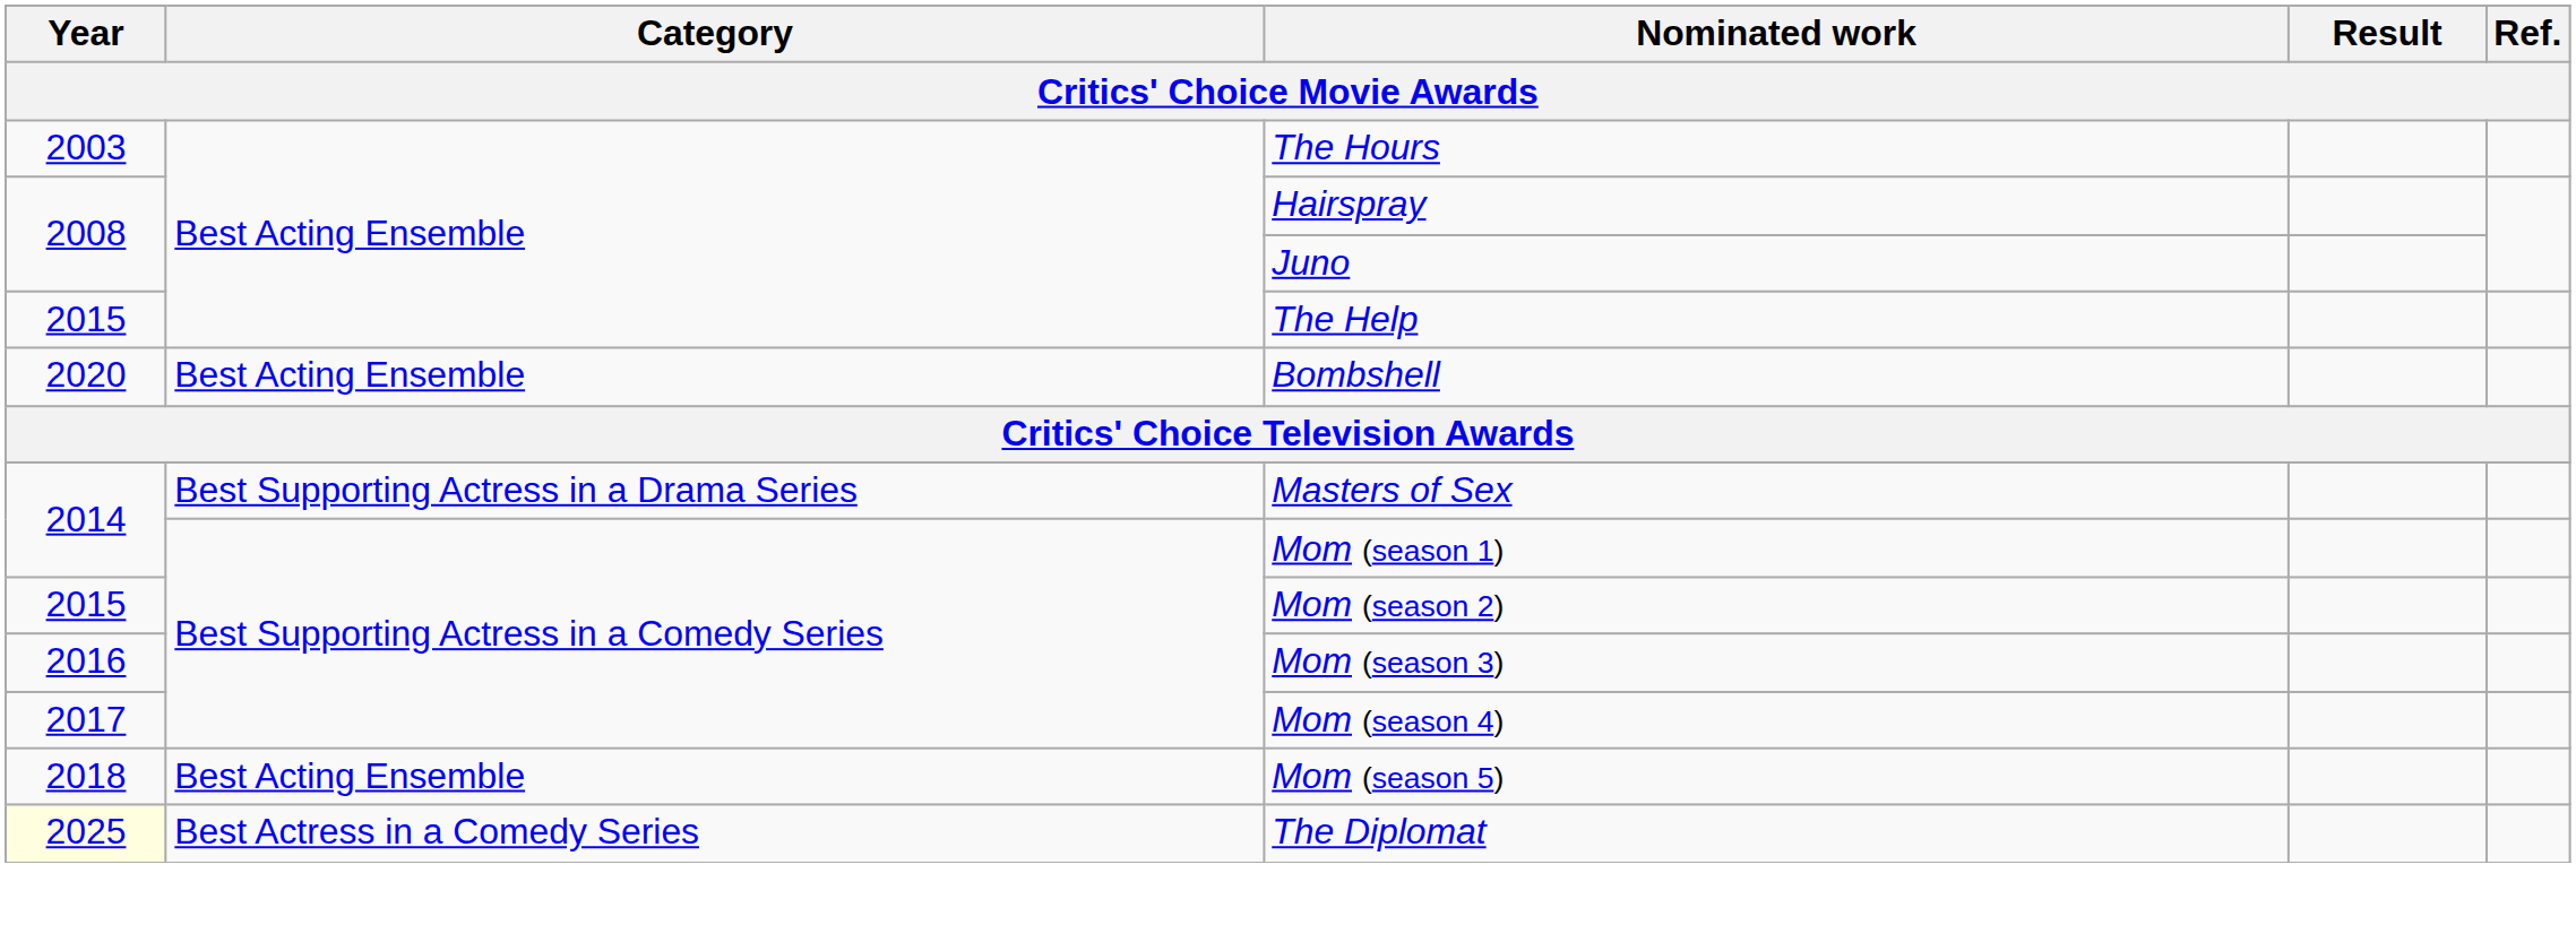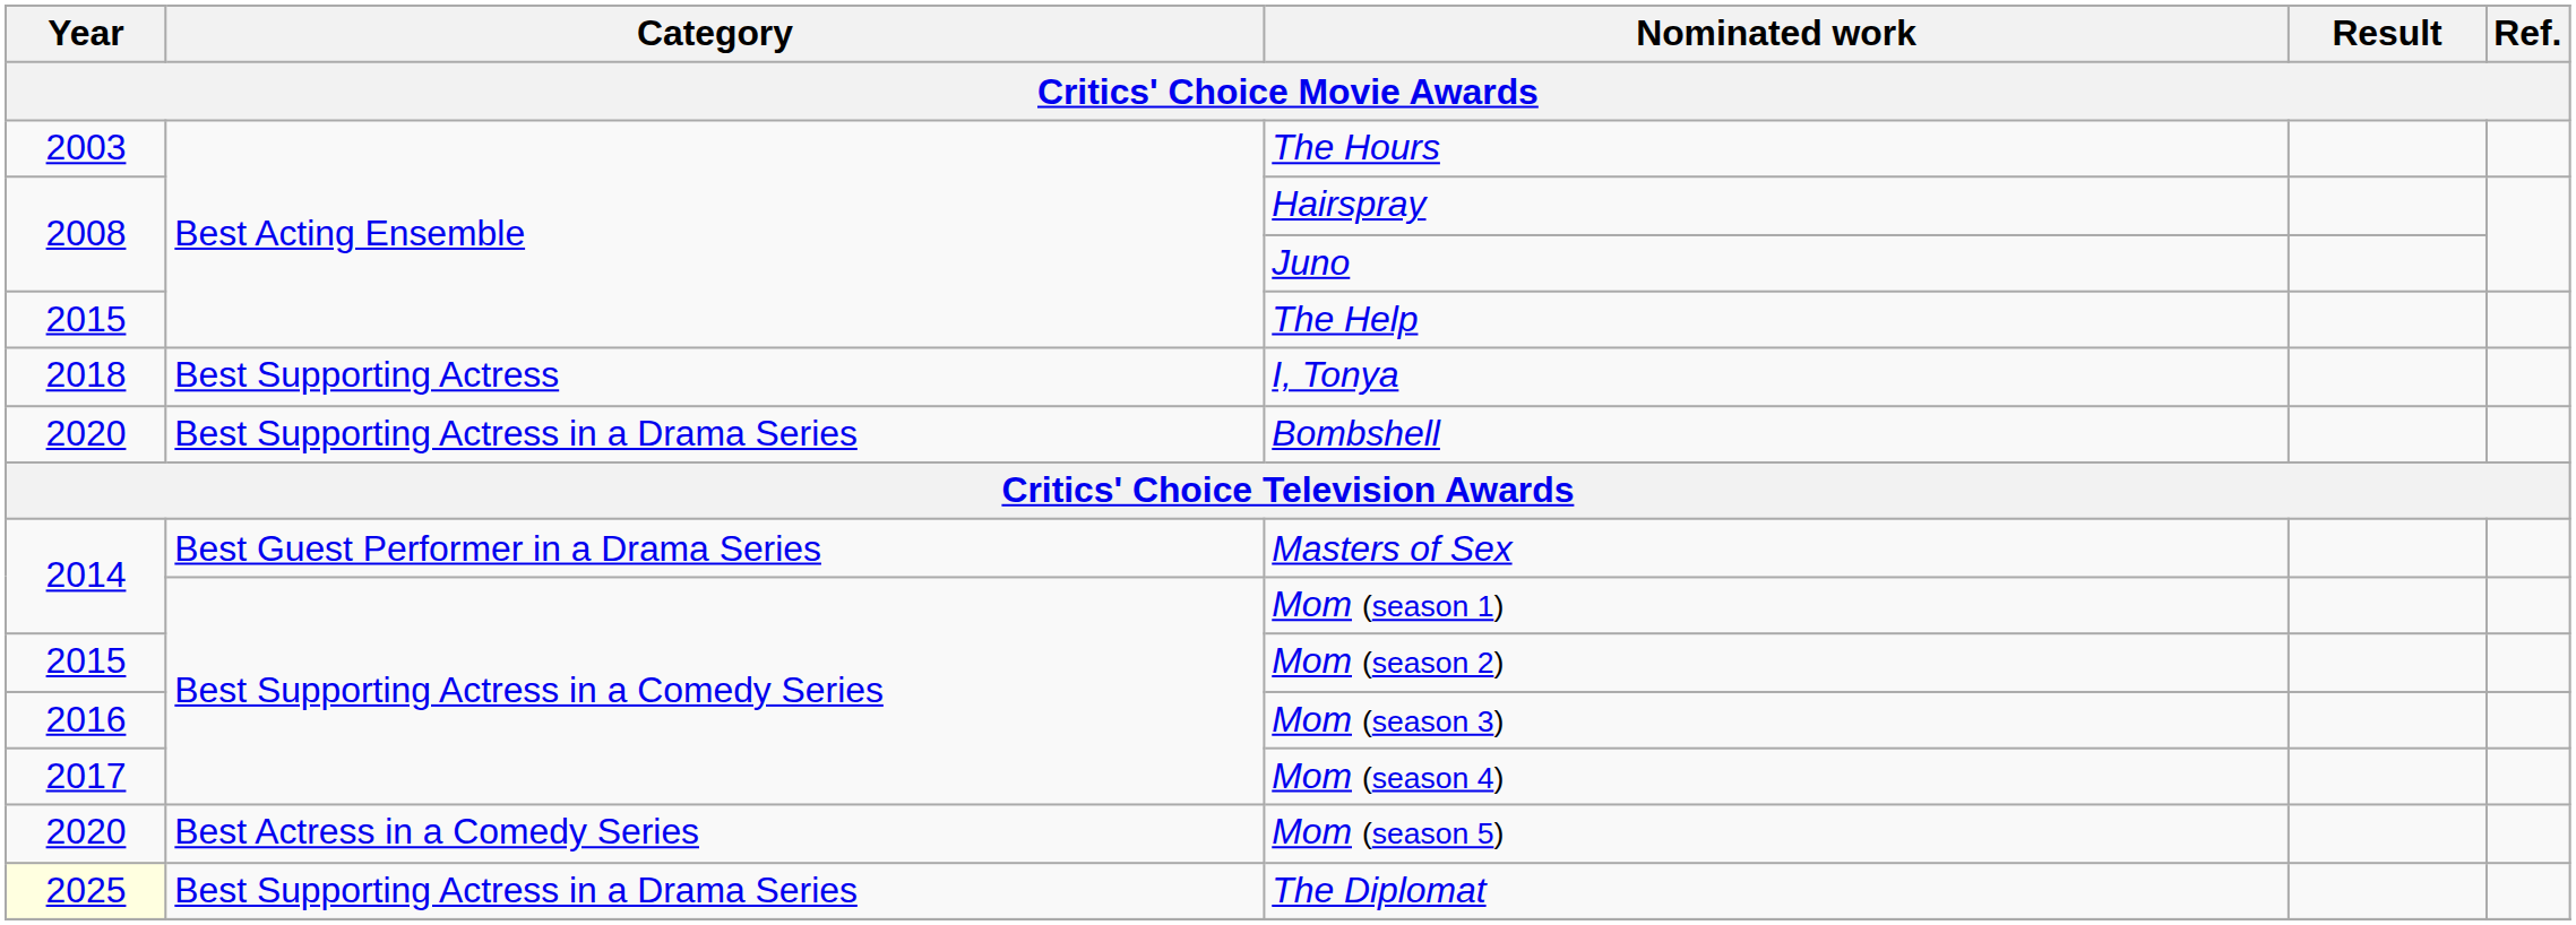+ row: 2018 | Best Supporting Actress | I, Tonya
Bombshell | Category: Best Acting Ensemble -> Best Supporting Actress in a Drama Series
Masters of Sex | Category: Best Supporting Actress in a Drama Series -> Best Guest Performer in a Drama Series
Mom (season 5) | Year: 2018 -> 2020
Mom (season 5) | Category: Best Acting Ensemble -> Best Actress in a Comedy Series
The Diplomat | Category: Best Actress in a Comedy Series -> Best Supporting Actress in a Drama Series
